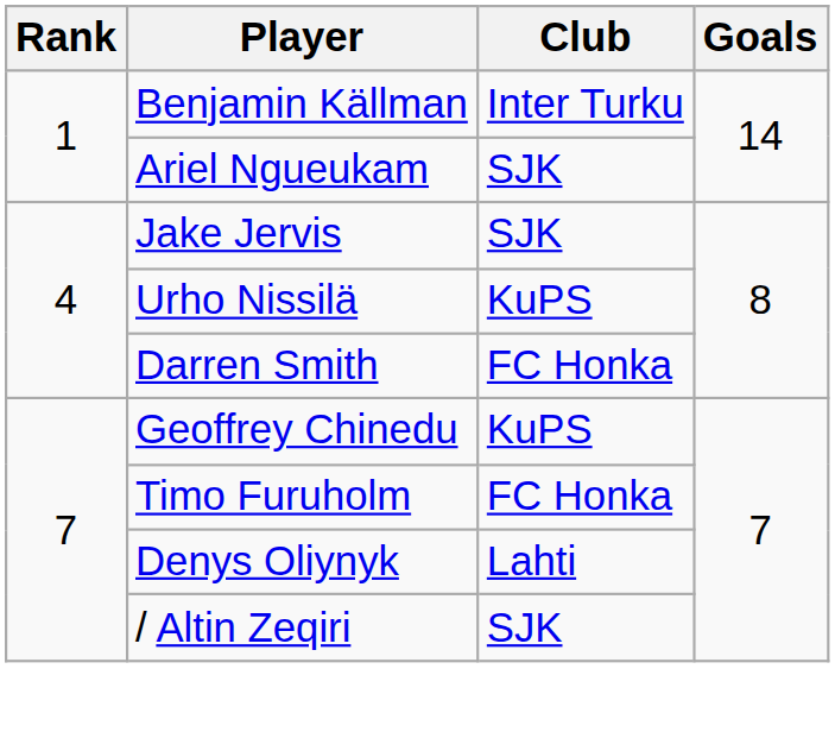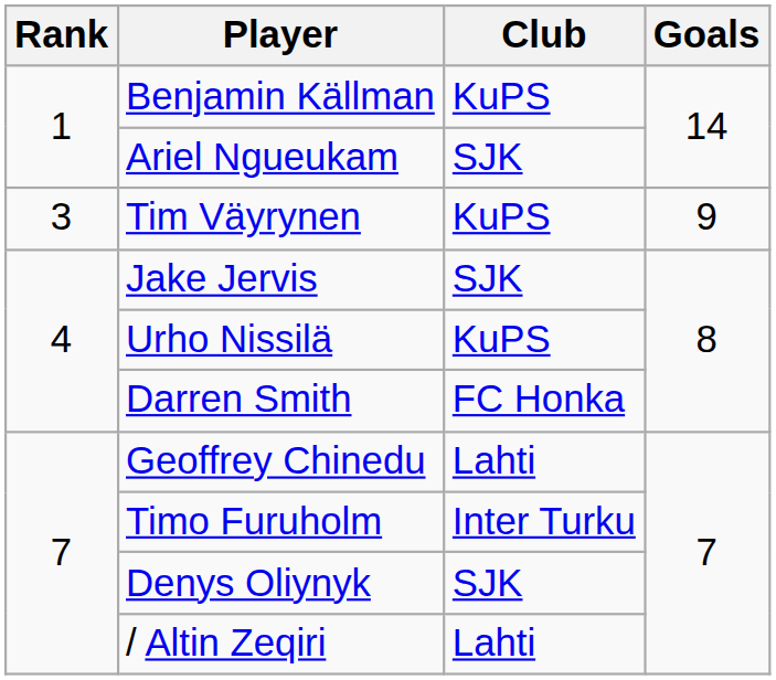Benjamin Källman | Club: Inter Turku -> KuPS
+ row: 3 | Tim Väyrynen | KuPS | 9
Geoffrey Chinedu | Club: KuPS -> Lahti
Timo Furuholm | Club: FC Honka -> Inter Turku
Denys Oliynyk | Club: Lahti -> SJK
/ Altin Zeqiri | Club: SJK -> Lahti
